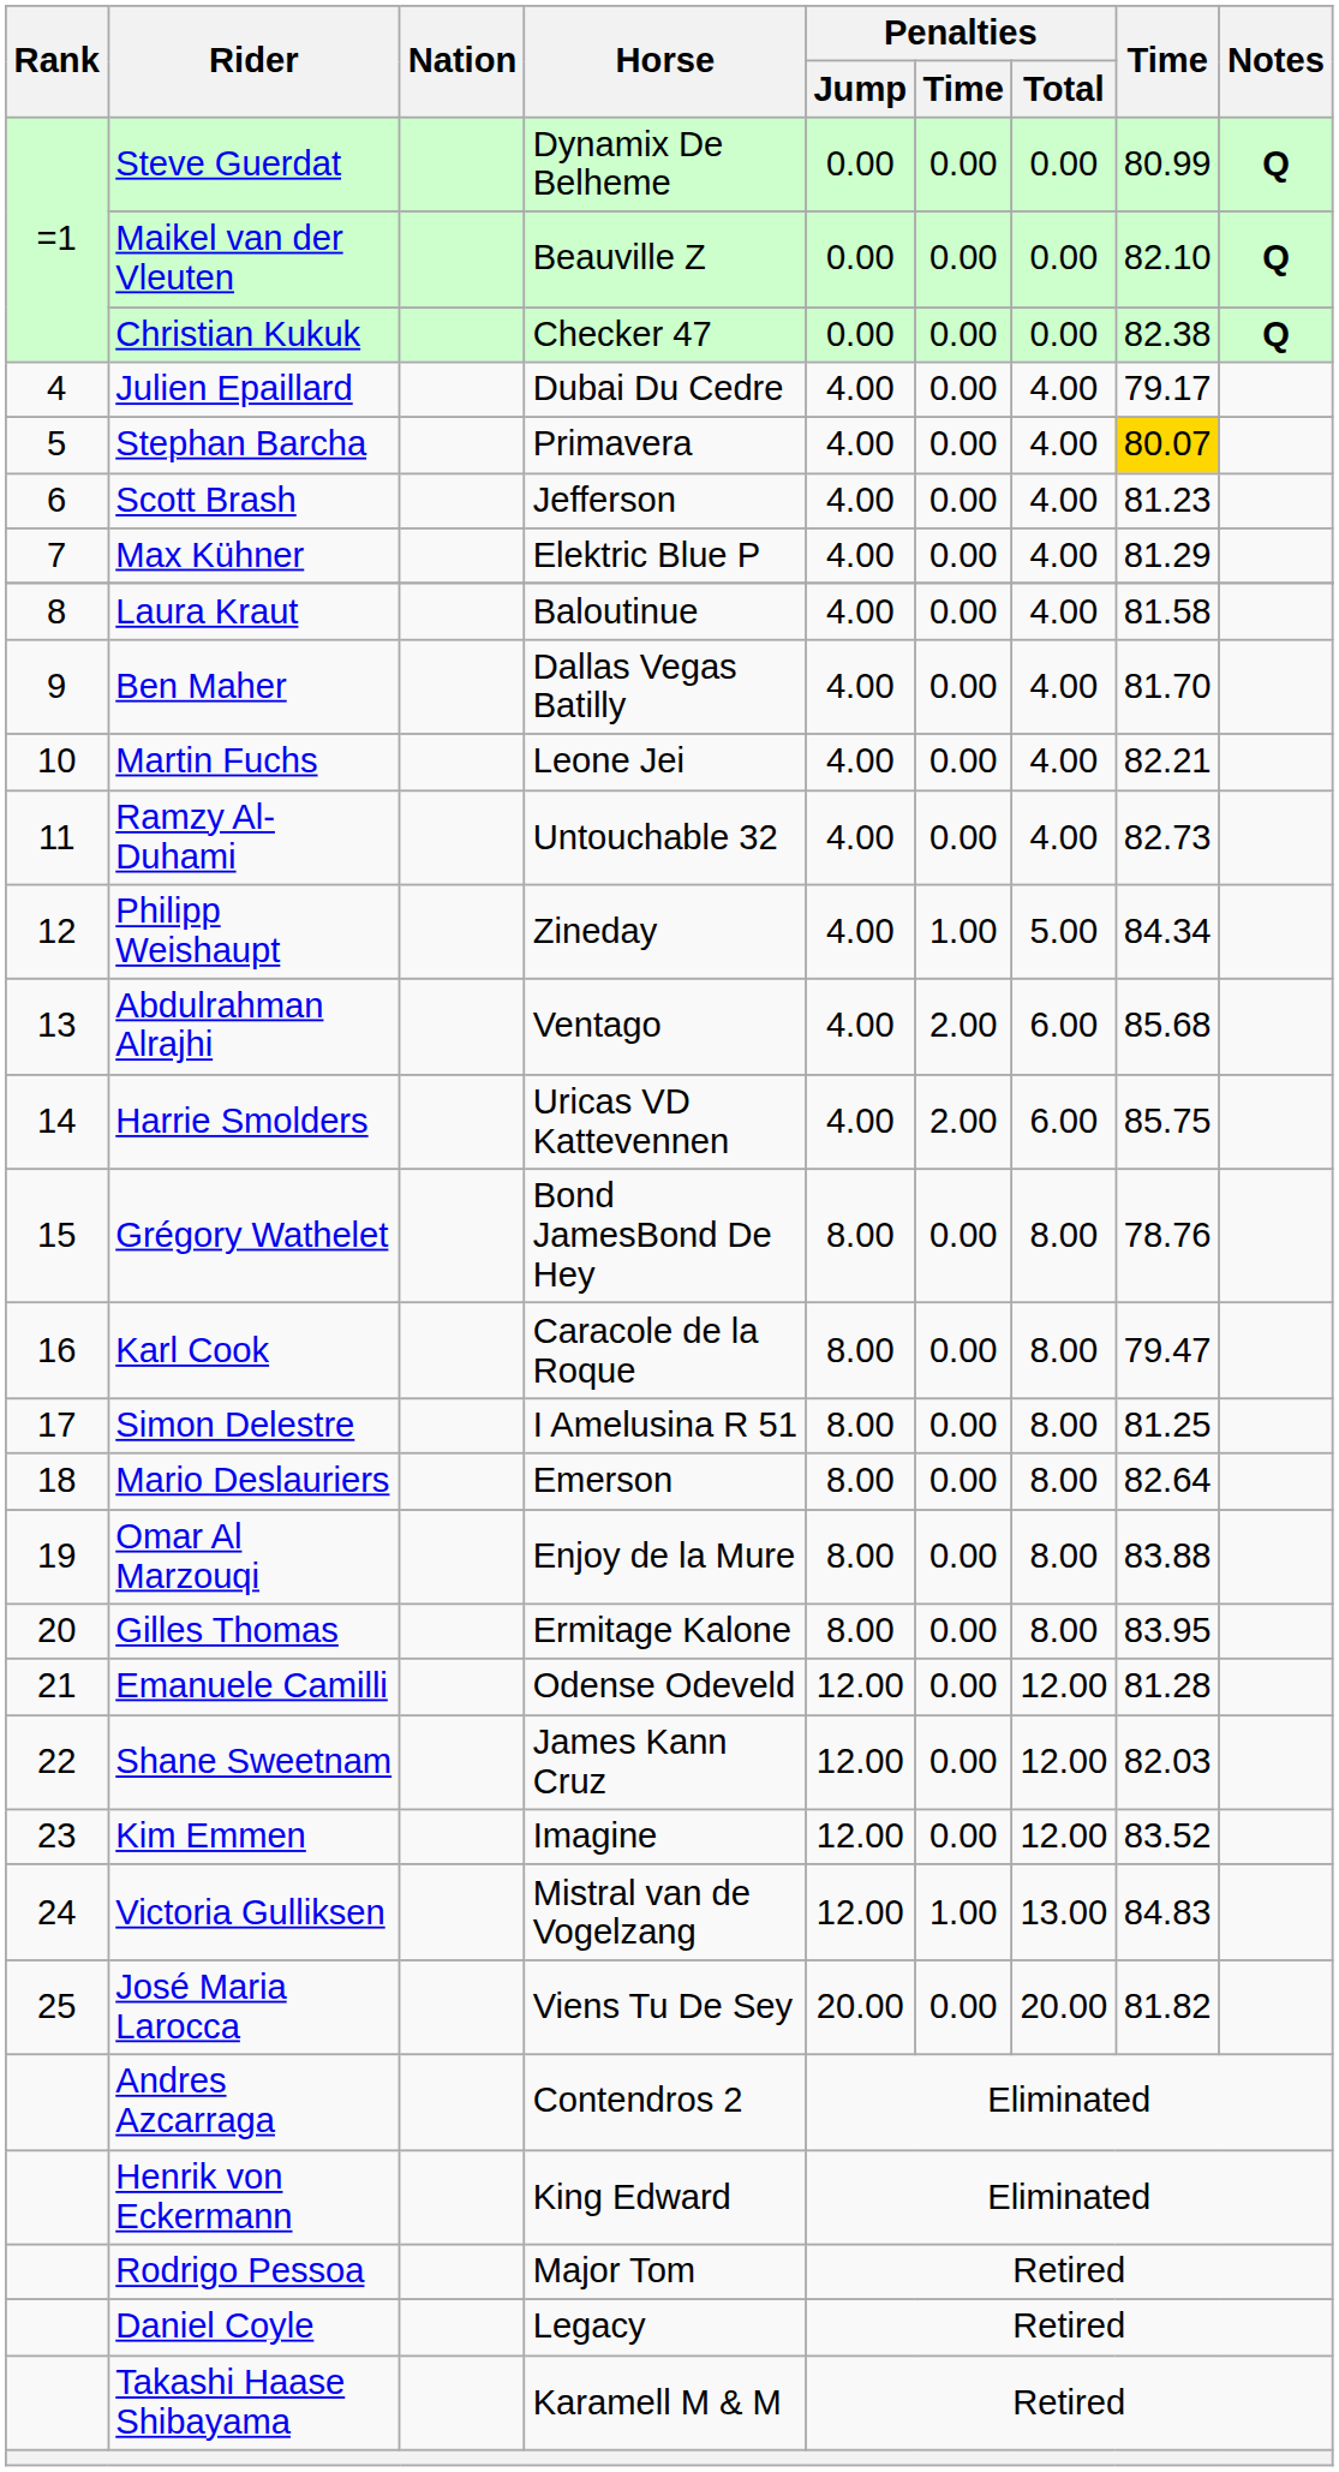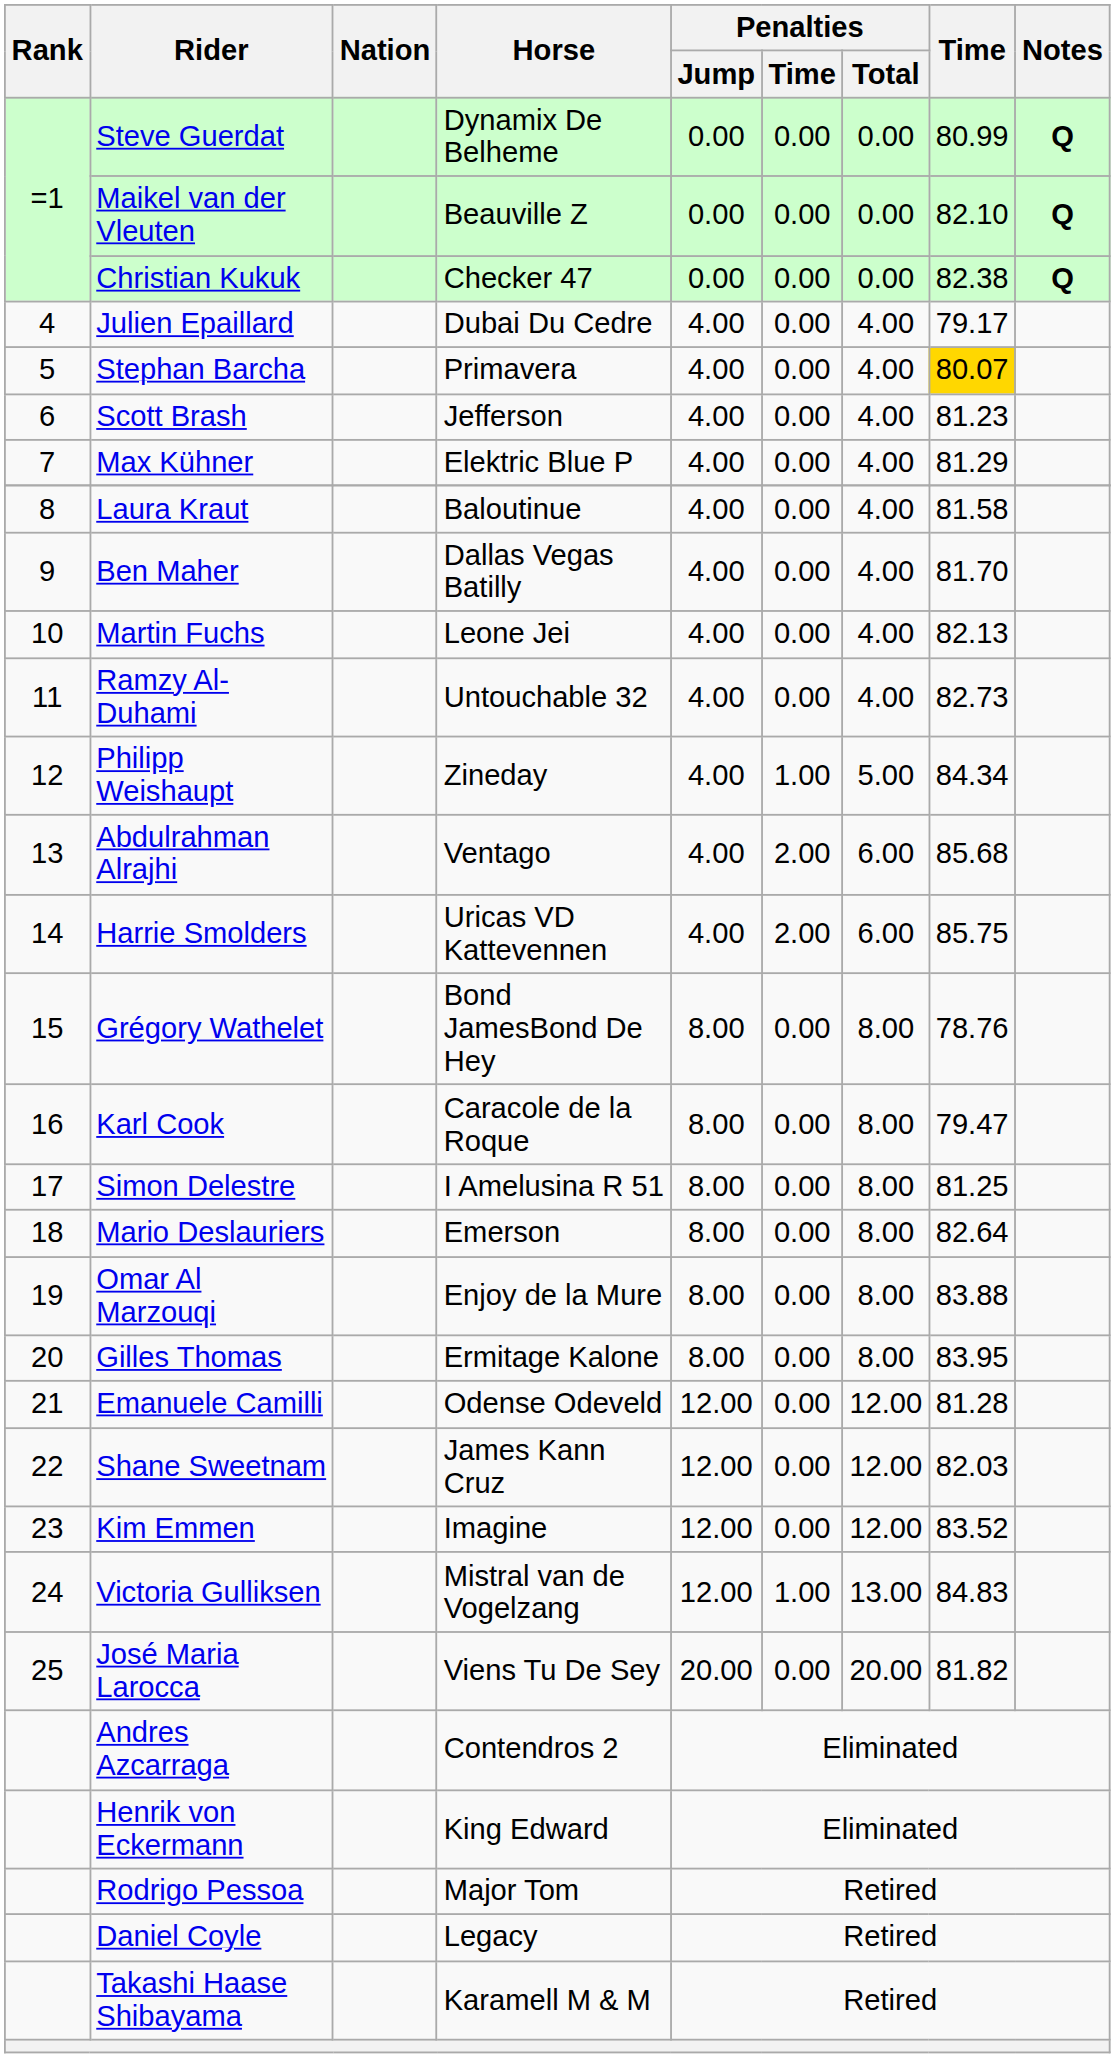Martin Fuchs | Time: 82.21 -> 82.13
